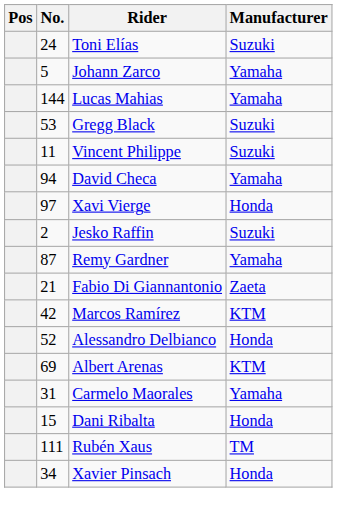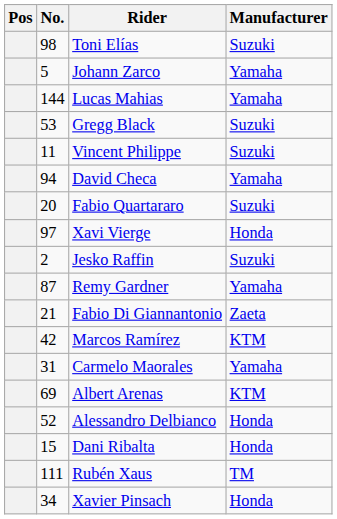Toni Elías | No.: 24 -> 98
+ row: 20 | Fabio Quartararo | Suzuki
rows swapped: Alessandro Delbianco <-> Carmelo Maorales
